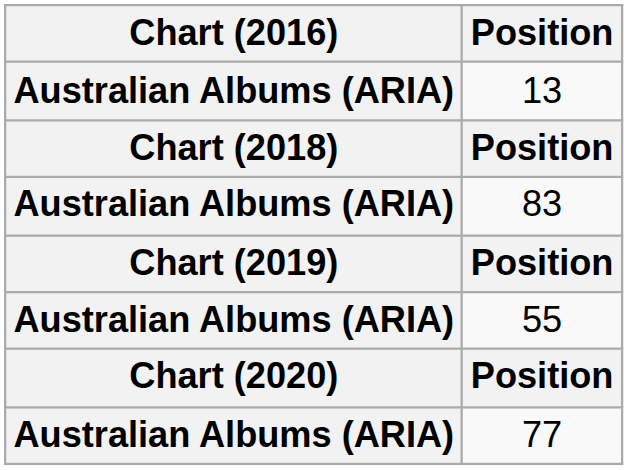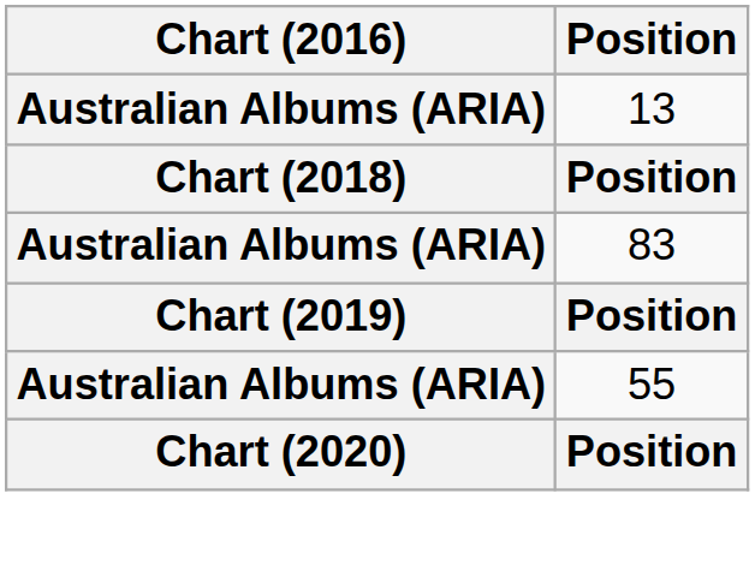- row: Australian Albums (ARIA) | 77
